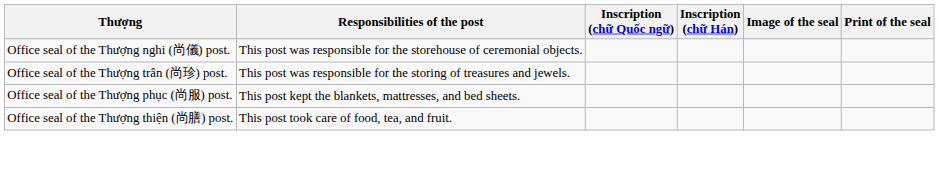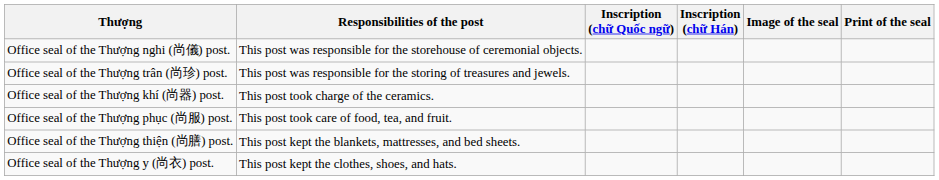+ row: Office seal of the Thượng khí (尚器) post. | This post took charge of the ceramics.
Office seal of the Thượng phục (尚服) post. | Responsibilities of the post: This post kept the blankets, mattresses, and bed sheets. -> This post took care of food, tea, and fruit.
Office seal of the Thượng thiện (尚膳) post. | Responsibilities of the post: This post took care of food, tea, and fruit. -> This post kept the blankets, mattresses, and bed sheets.
+ row: Office seal of the Thượng y (尚衣) post. | This post kept the clothes, shoes, and hats.
